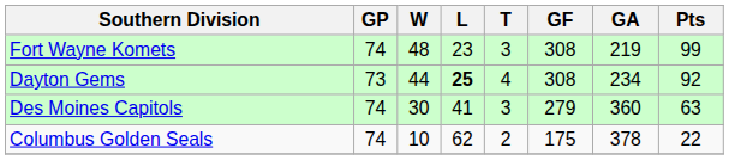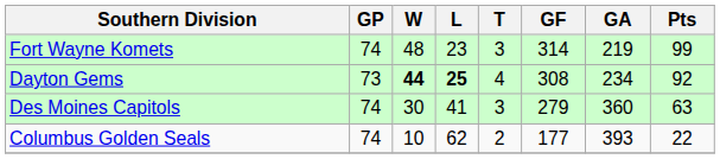Fort Wayne Komets | GF: 308 -> 314
Dayton Gems | W: normal -> bold
Columbus Golden Seals | GF: 175 -> 177
Columbus Golden Seals | GA: 378 -> 393
